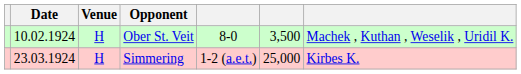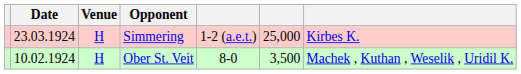rows swapped: Ober St. Veit <-> Simmering
